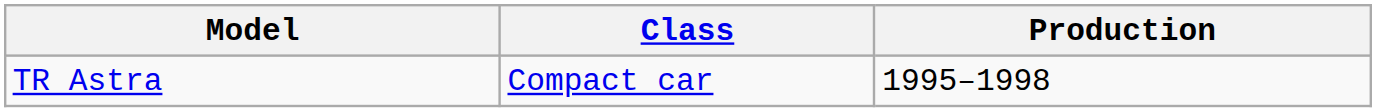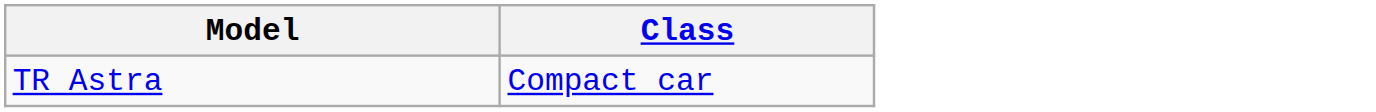- column: Production | 1995–1998
